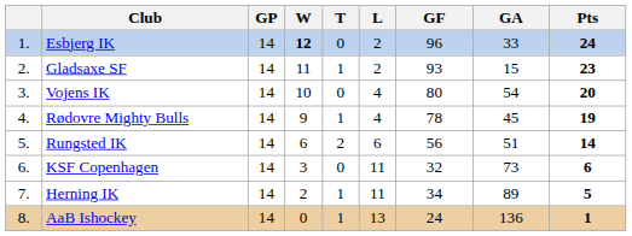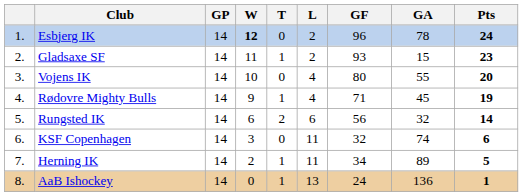Esbjerg IK | GA: 33 -> 78
Vojens IK | GA: 54 -> 55
Rødovre Mighty Bulls | GF: 78 -> 71
Rungsted IK | GA: 51 -> 32
KSF Copenhagen | GA: 73 -> 74
